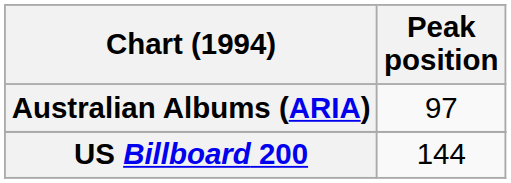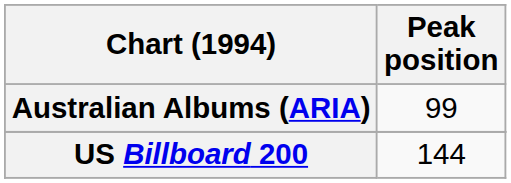Australian Albums (ARIA) | Peak position: 97 -> 99
